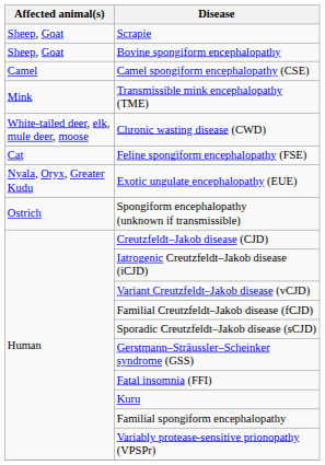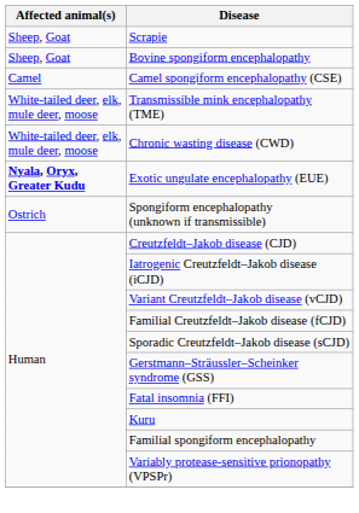Transmissible mink encephalopathy (TME) | Affected animal(s): Mink -> White-tailed deer, elk, mule deer, moose
- row: Cat | Feline spongiform encephalopathy (FSE)
Exotic ungulate encephalopathy (EUE) | Affected animal(s): normal -> bold
